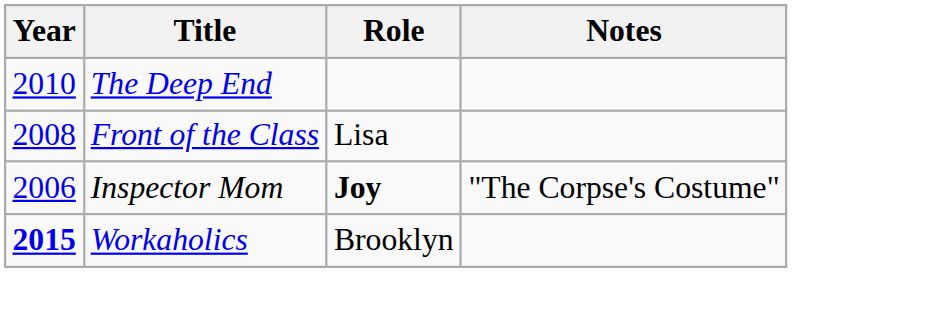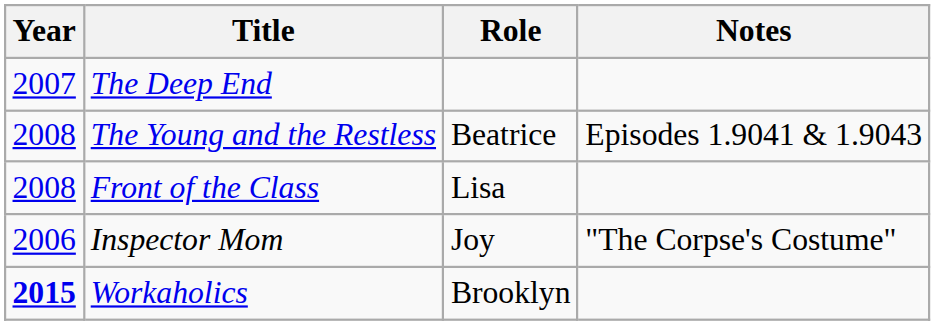The Deep End | Year: 2010 -> 2007
+ row: 2008 | The Young and the Restless | Beatrice | Episodes 1.9041 & 1.9043
Inspector Mom | Role: bold -> normal
